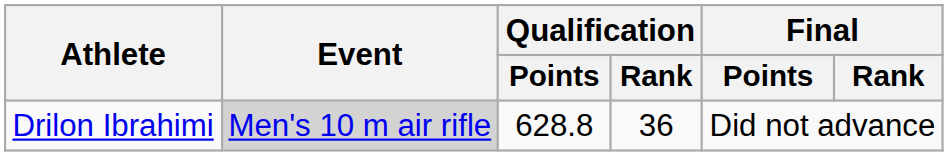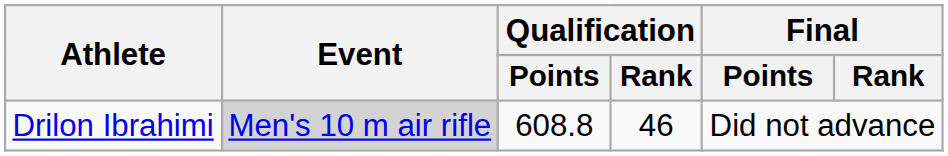Drilon Ibrahimi | Qualification / Points: 628.8 -> 608.8
Drilon Ibrahimi | Qualification / Rank: 36 -> 46
